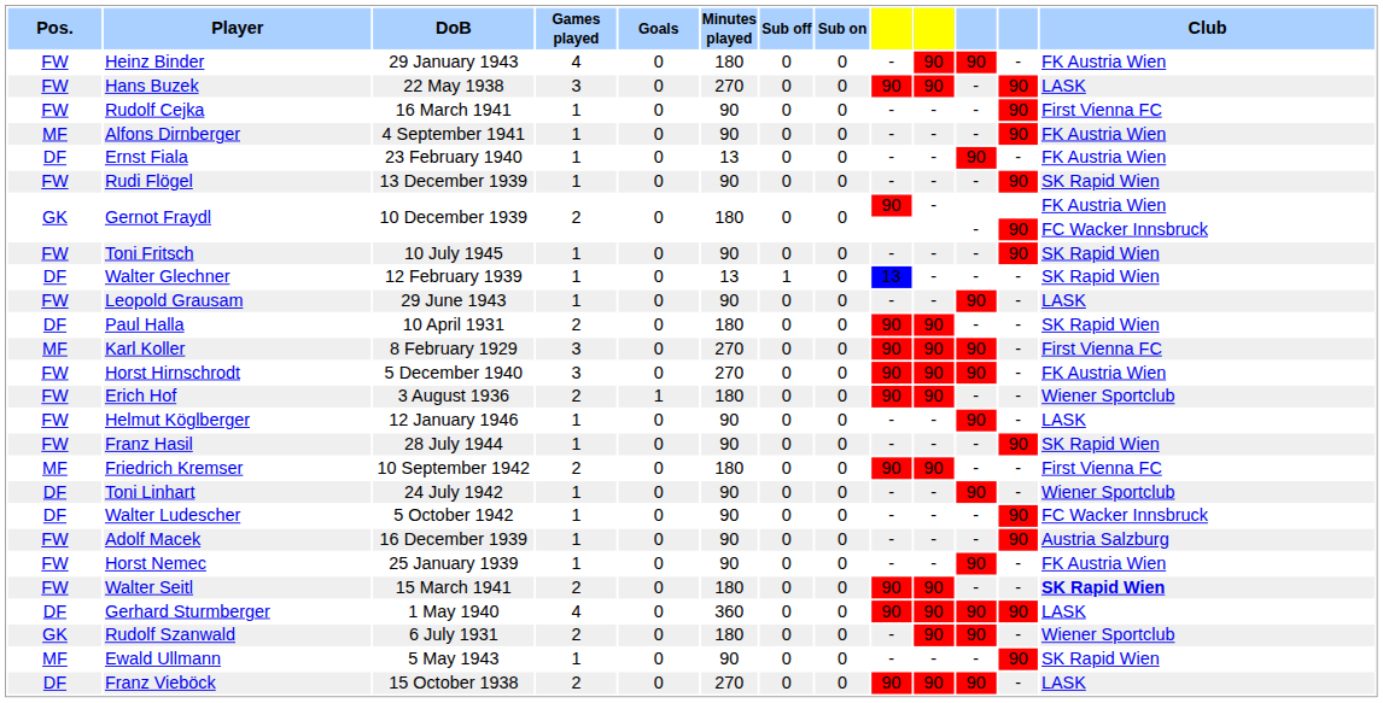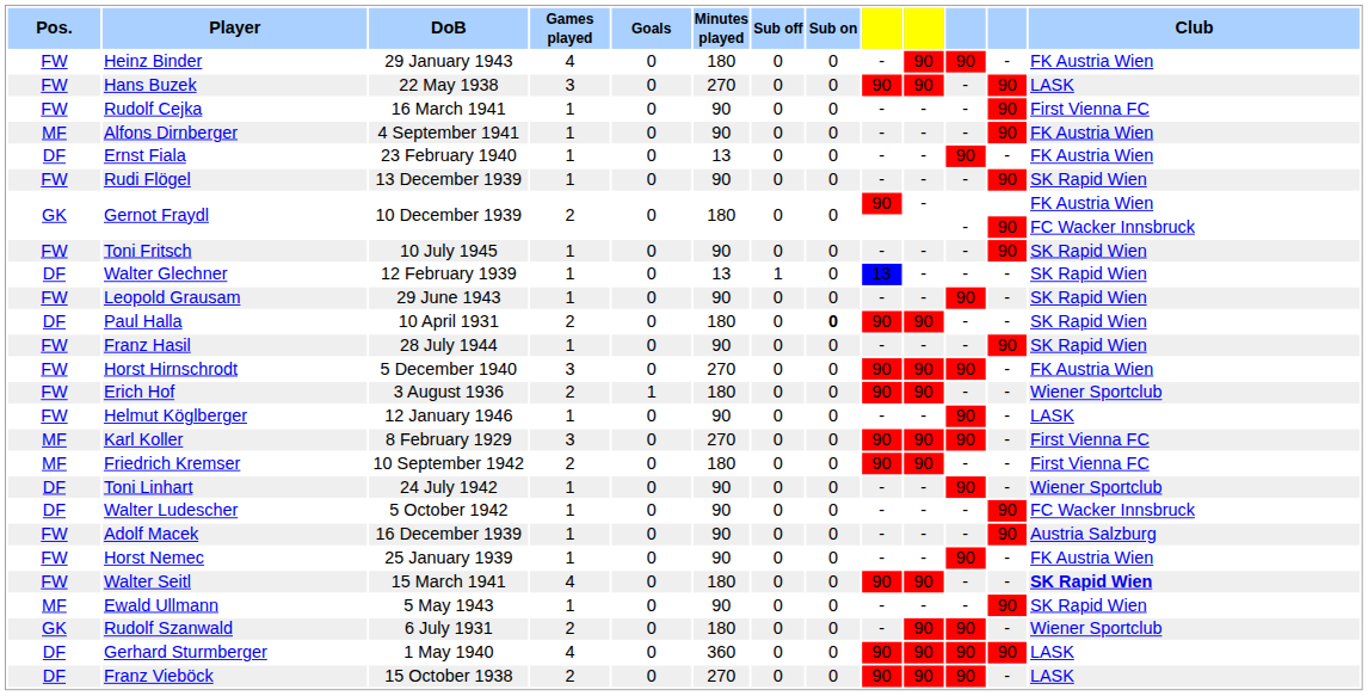Leopold Grausam | Club: LASK -> SK Rapid Wien
Paul Halla | Sub on: normal -> bold
rows swapped: Franz Hasil <-> Karl Koller
Walter Seitl | Games played: 2 -> 4
rows swapped: Gerhard Sturmberger <-> Ewald Ullmann
